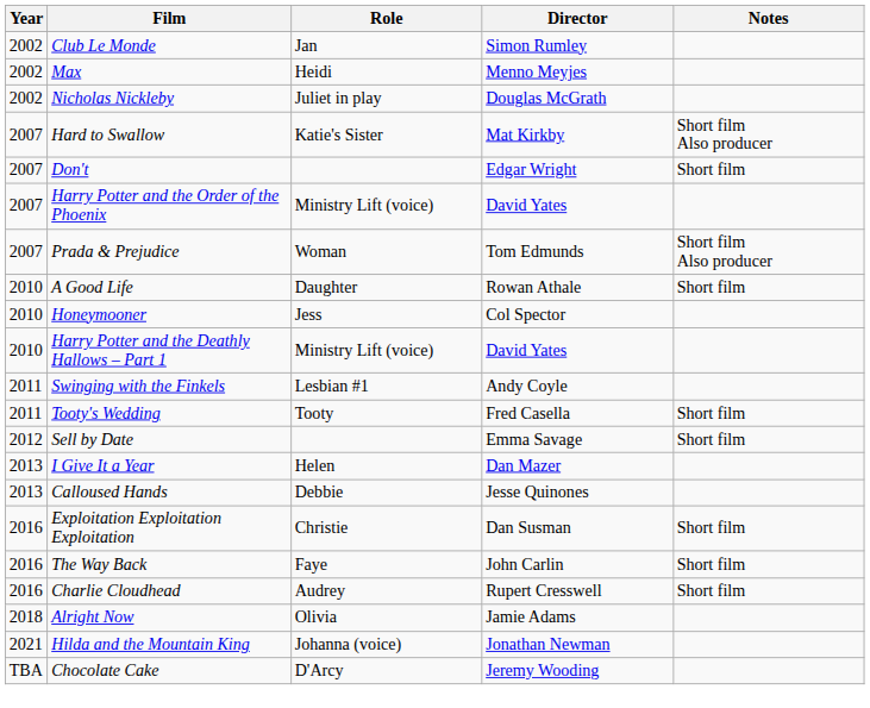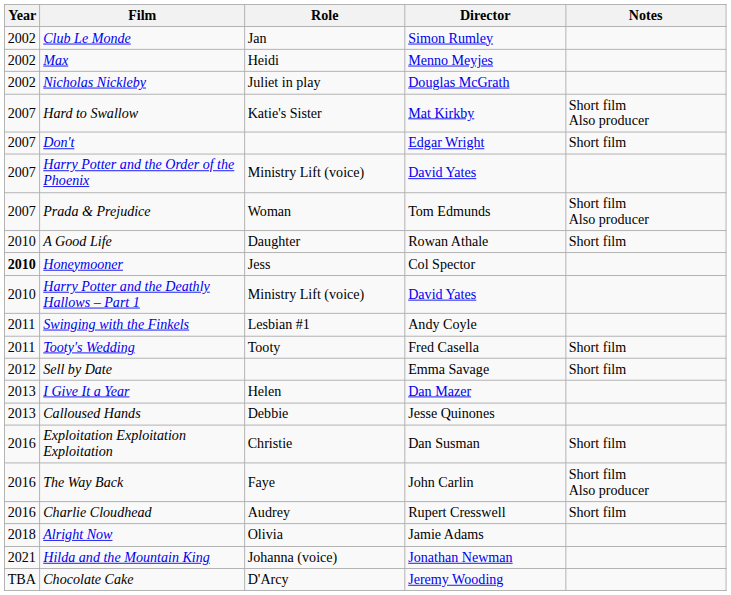Honeymooner | Year: normal -> bold
The Way Back | Notes: Short film -> Short film Also producer
